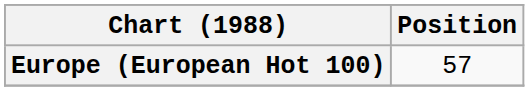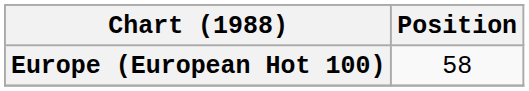Europe (European Hot 100) | Position: 57 -> 58
